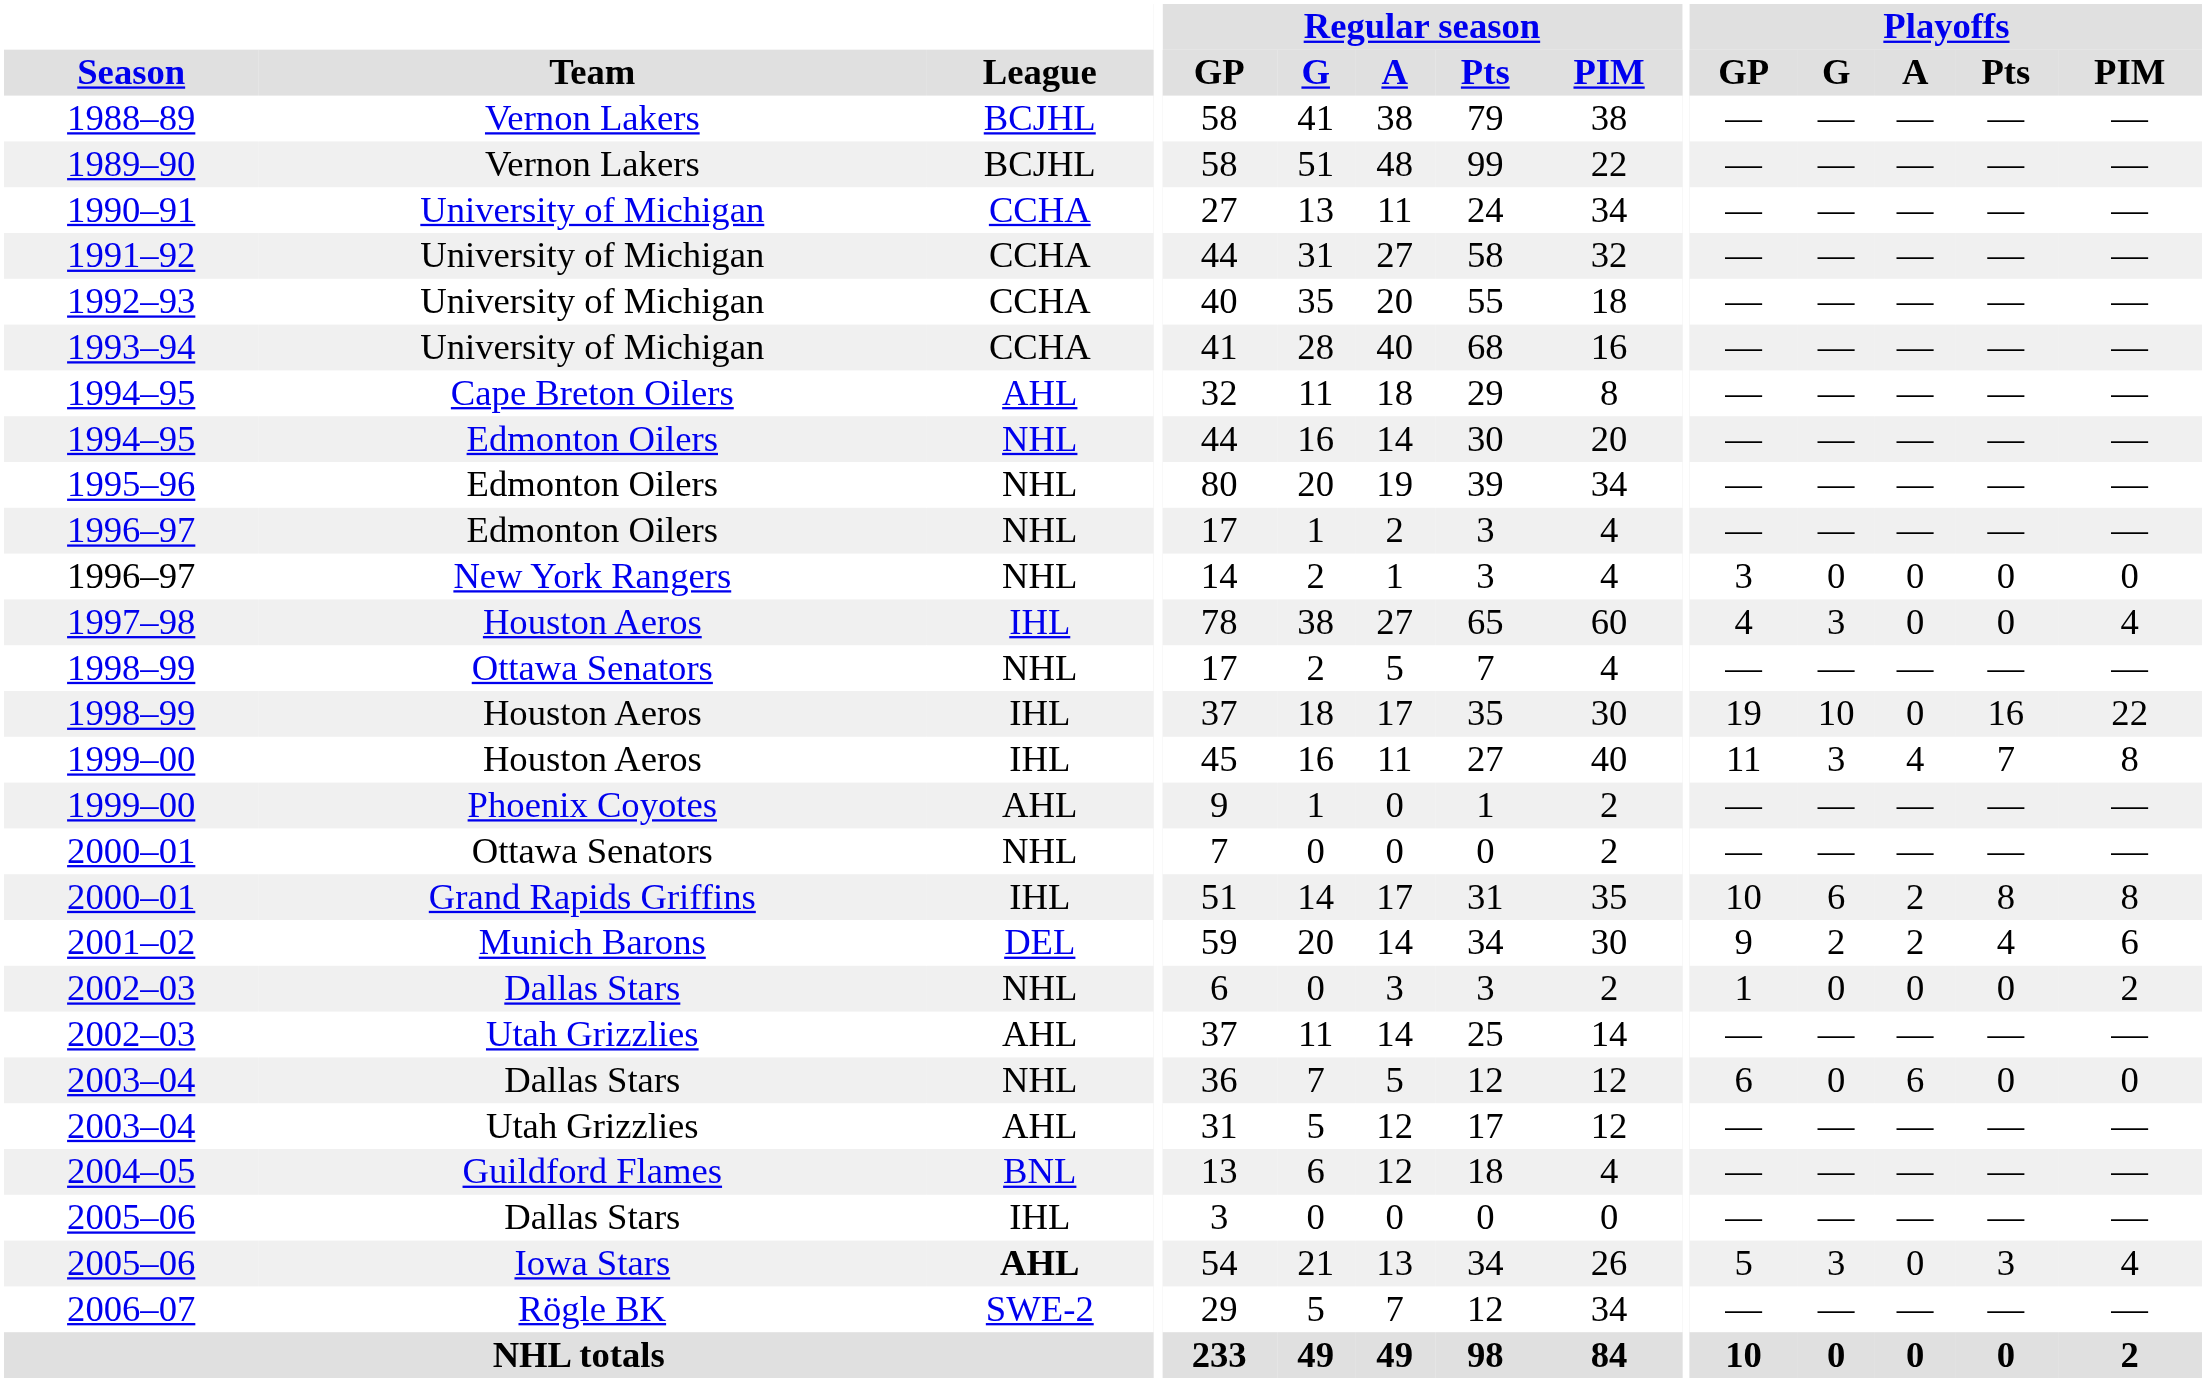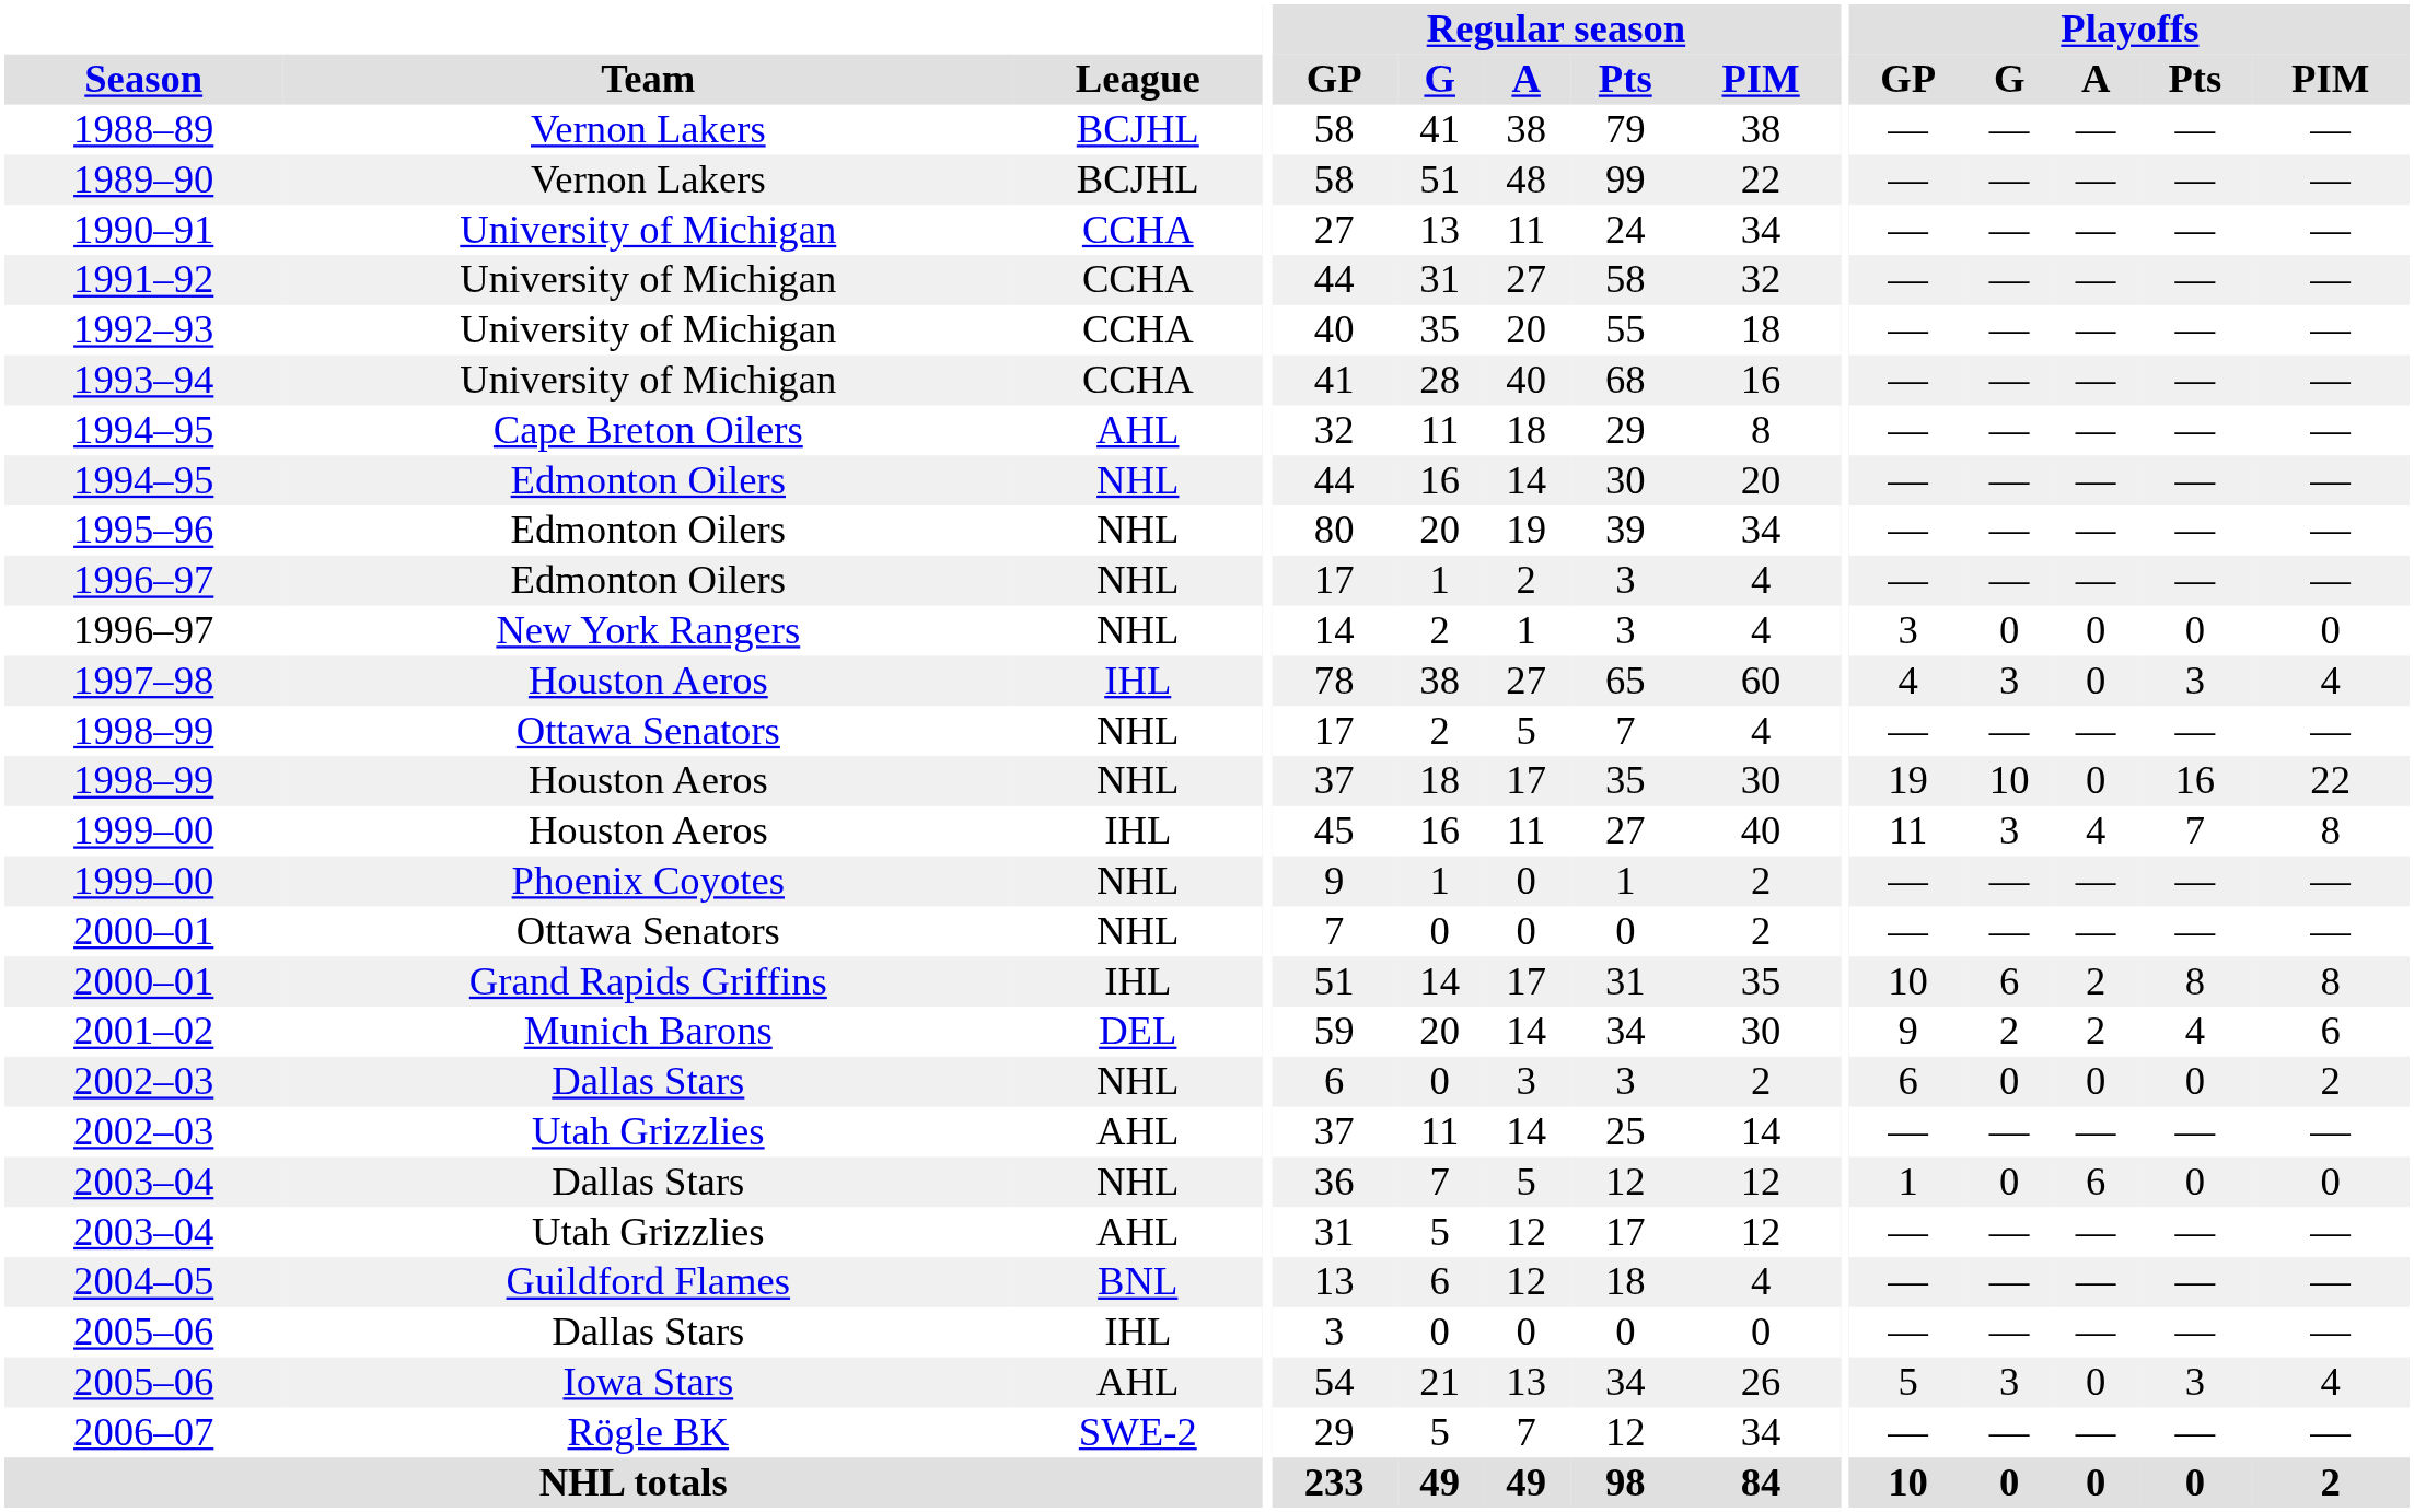1997–98 | Playoffs / Pts: 0 -> 3
1998–99 / Houston Aeros | League: IHL -> NHL
1999–00 / Phoenix Coyotes | League: AHL -> NHL
2002–03 / Dallas Stars | Playoffs / GP: 1 -> 6
2003–04 / Dallas Stars | Playoffs / GP: 6 -> 1
2005–06 / Iowa Stars | League: bold -> normal
